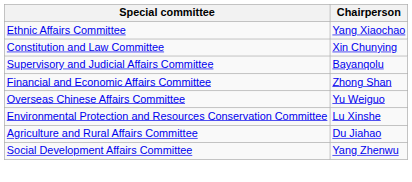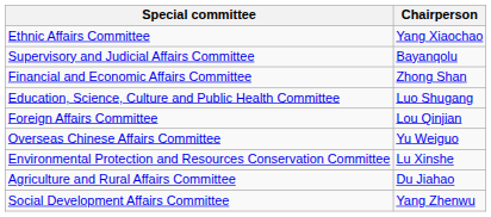- row: Constitution and Law Committee | Xin Chunying
+ row: Education, Science, Culture and Public Health Committee | Luo Shugang
+ row: Foreign Affairs Committee | Lou Qinjian
